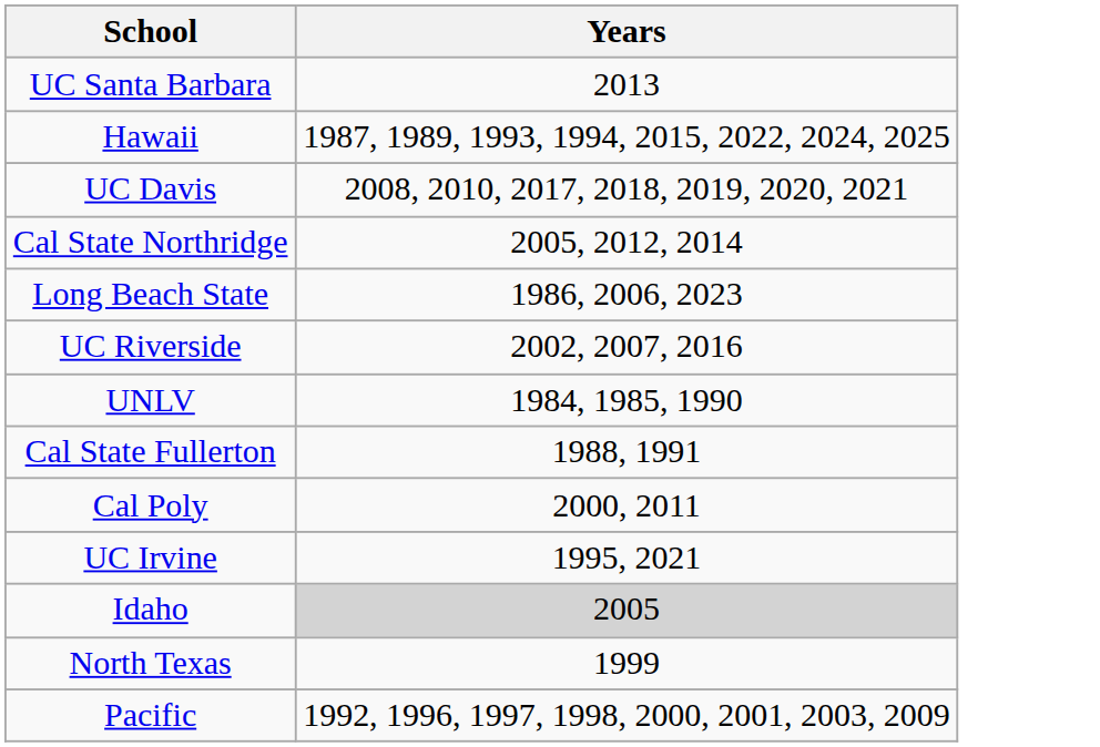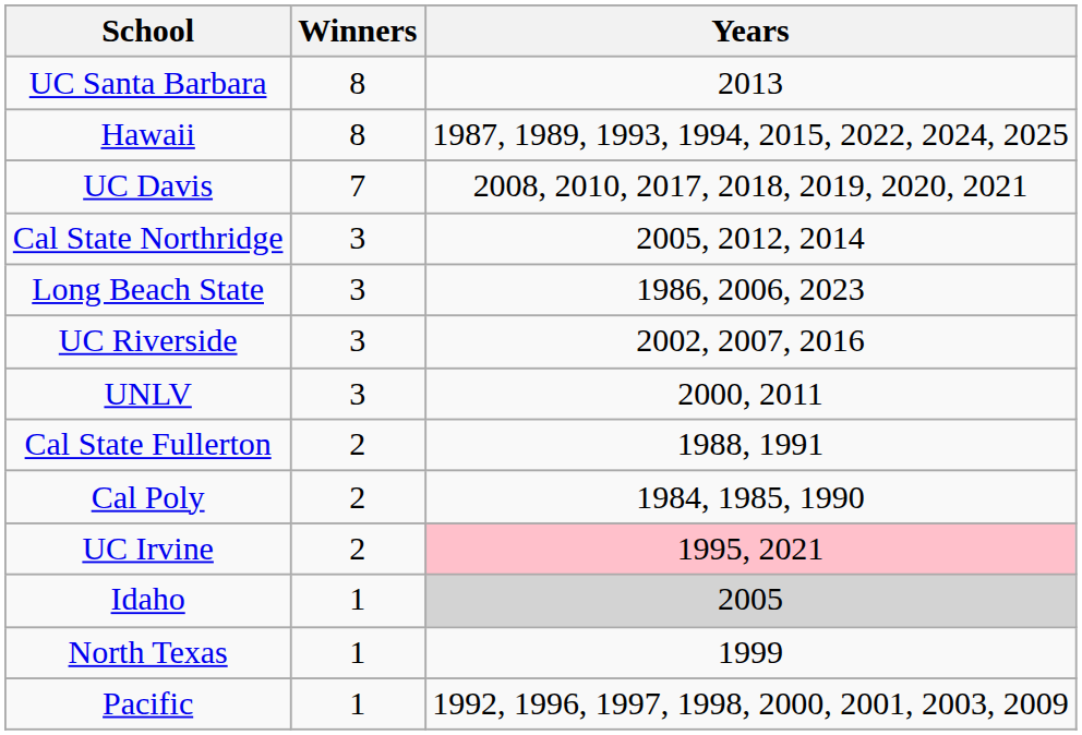+ column: Winners | 8 | 8 | 7 | 3 | 3 | 3 | 3 | 2 | 2 | 2 | 1 | 1 | 1
UNLV | Years: 1984, 1985, 1990 -> 2000, 2011
Cal Poly | Years: 2000, 2011 -> 1984, 1985, 1990
UC Irvine | Years: no background -> pink background
